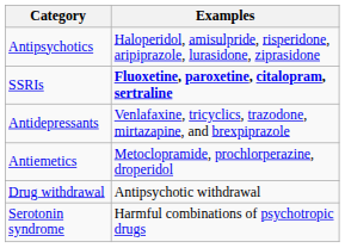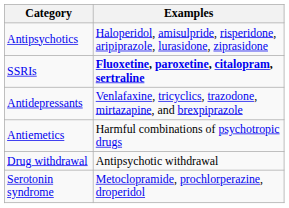Antiemetics | Examples: Metoclopramide, prochlorperazine, droperidol -> Harmful combinations of psychotropic drugs
Serotonin syndrome | Examples: Harmful combinations of psychotropic drugs -> Metoclopramide, prochlorperazine, droperidol
